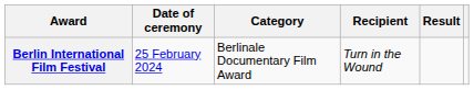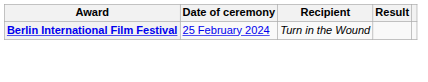- column: Category | Berlinale Documentary Film Award
